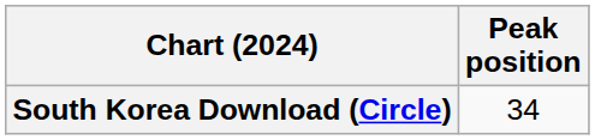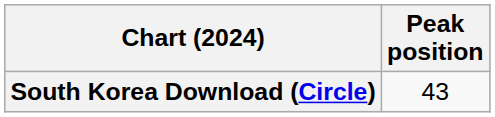South Korea Download (Circle) | Peak position: 34 -> 43
